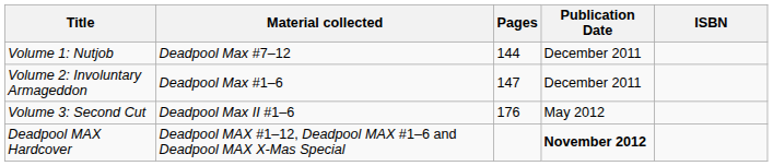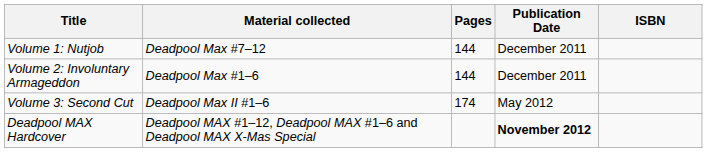Volume 2: Involuntary Armageddon | Pages: 147 -> 144
Volume 3: Second Cut | Pages: 176 -> 174
